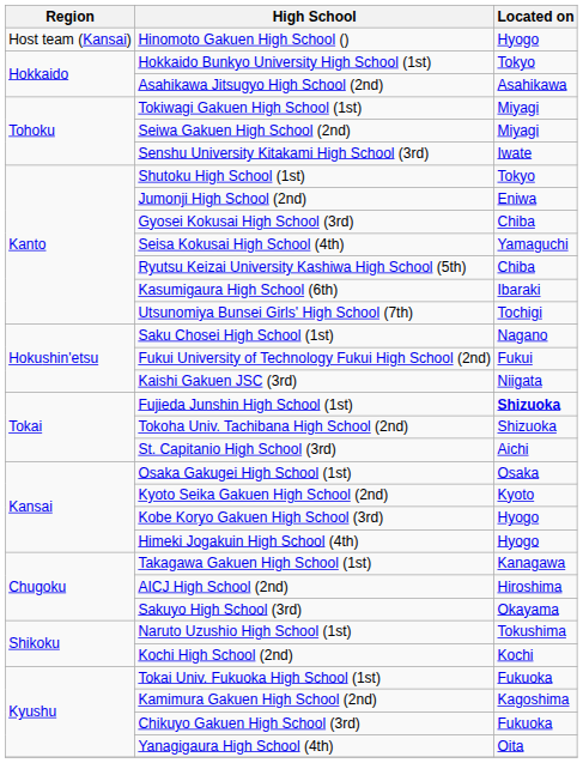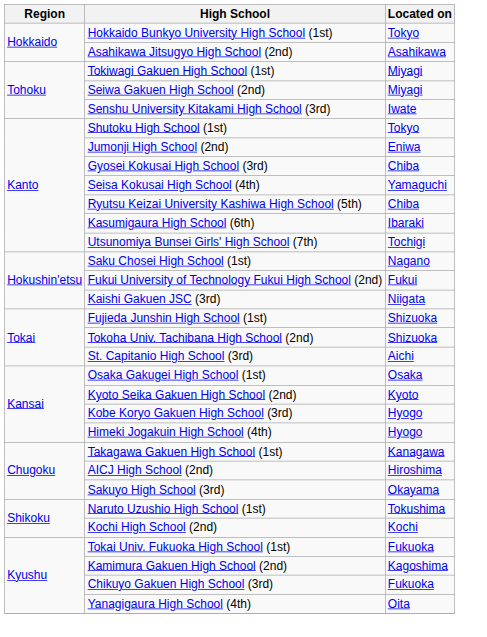- row: Host team (Kansai) | Hinomoto Gakuen High School () | Hyogo
Fujieda Junshin High School (1st) | Located on: bold -> normal
